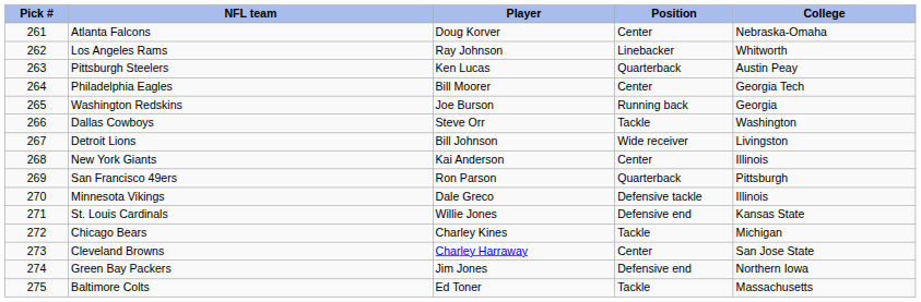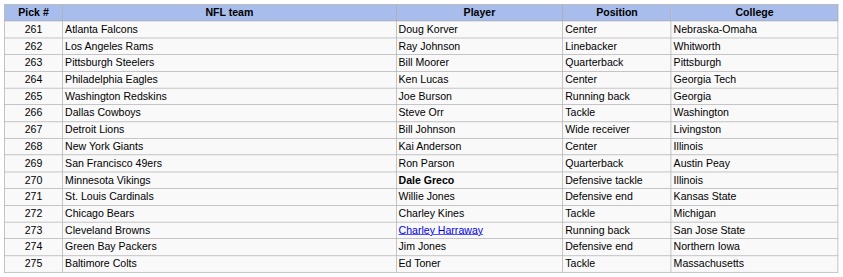Pittsburgh Steelers | Player: Ken Lucas -> Bill Moorer
Pittsburgh Steelers | College: Austin Peay -> Pittsburgh
Philadelphia Eagles | Player: Bill Moorer -> Ken Lucas
San Francisco 49ers | College: Pittsburgh -> Austin Peay
Minnesota Vikings | Player: normal -> bold
Cleveland Browns | Position: Center -> Running back
